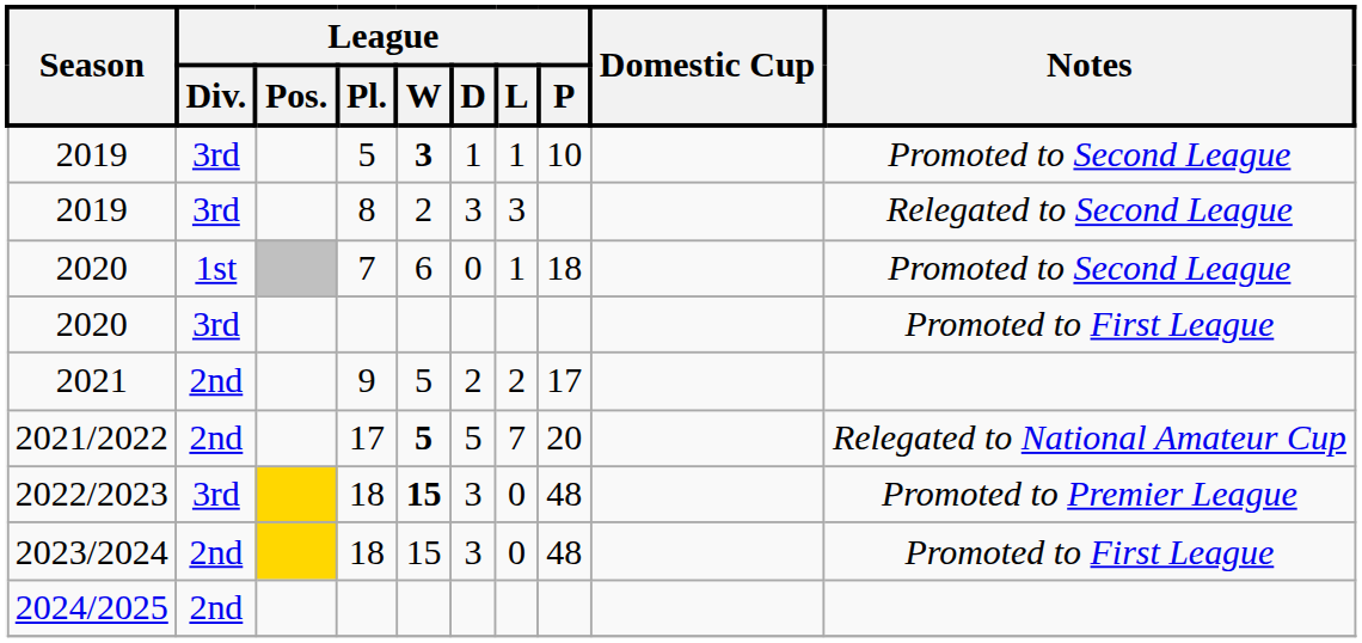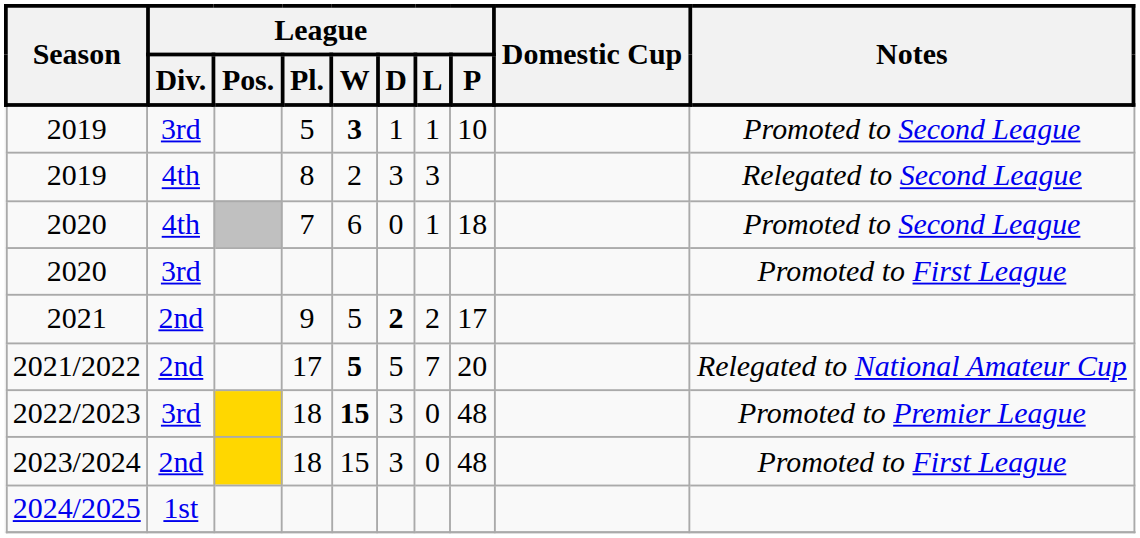2019 / 8 | League / Div.: 3rd -> 4th
2020 / 7 | League / Div.: 1st -> 4th
2021 | League / D: normal -> bold
2024/2025 | League / Div.: 2nd -> 1st
